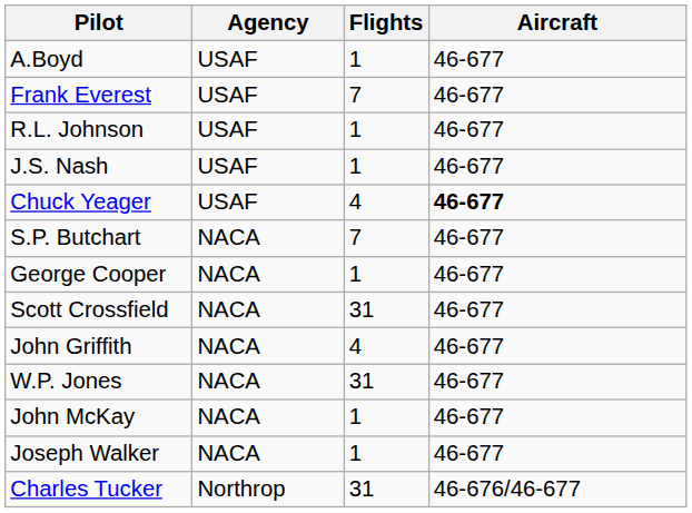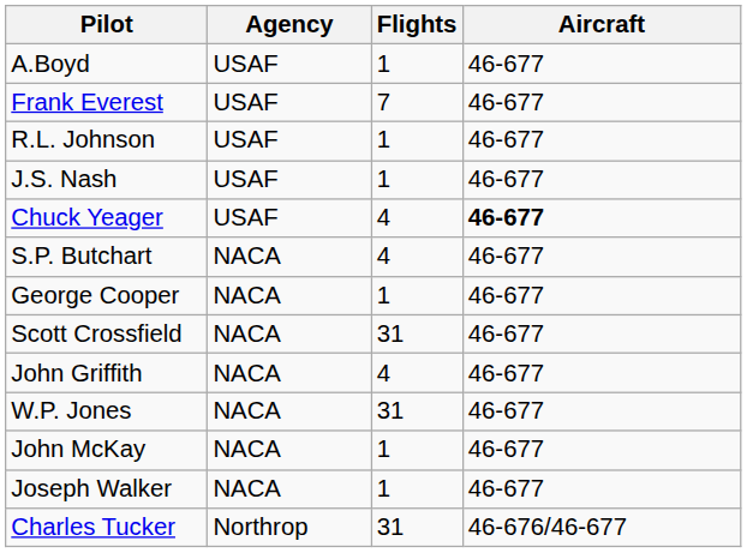S.P. Butchart | Flights: 7 -> 4
